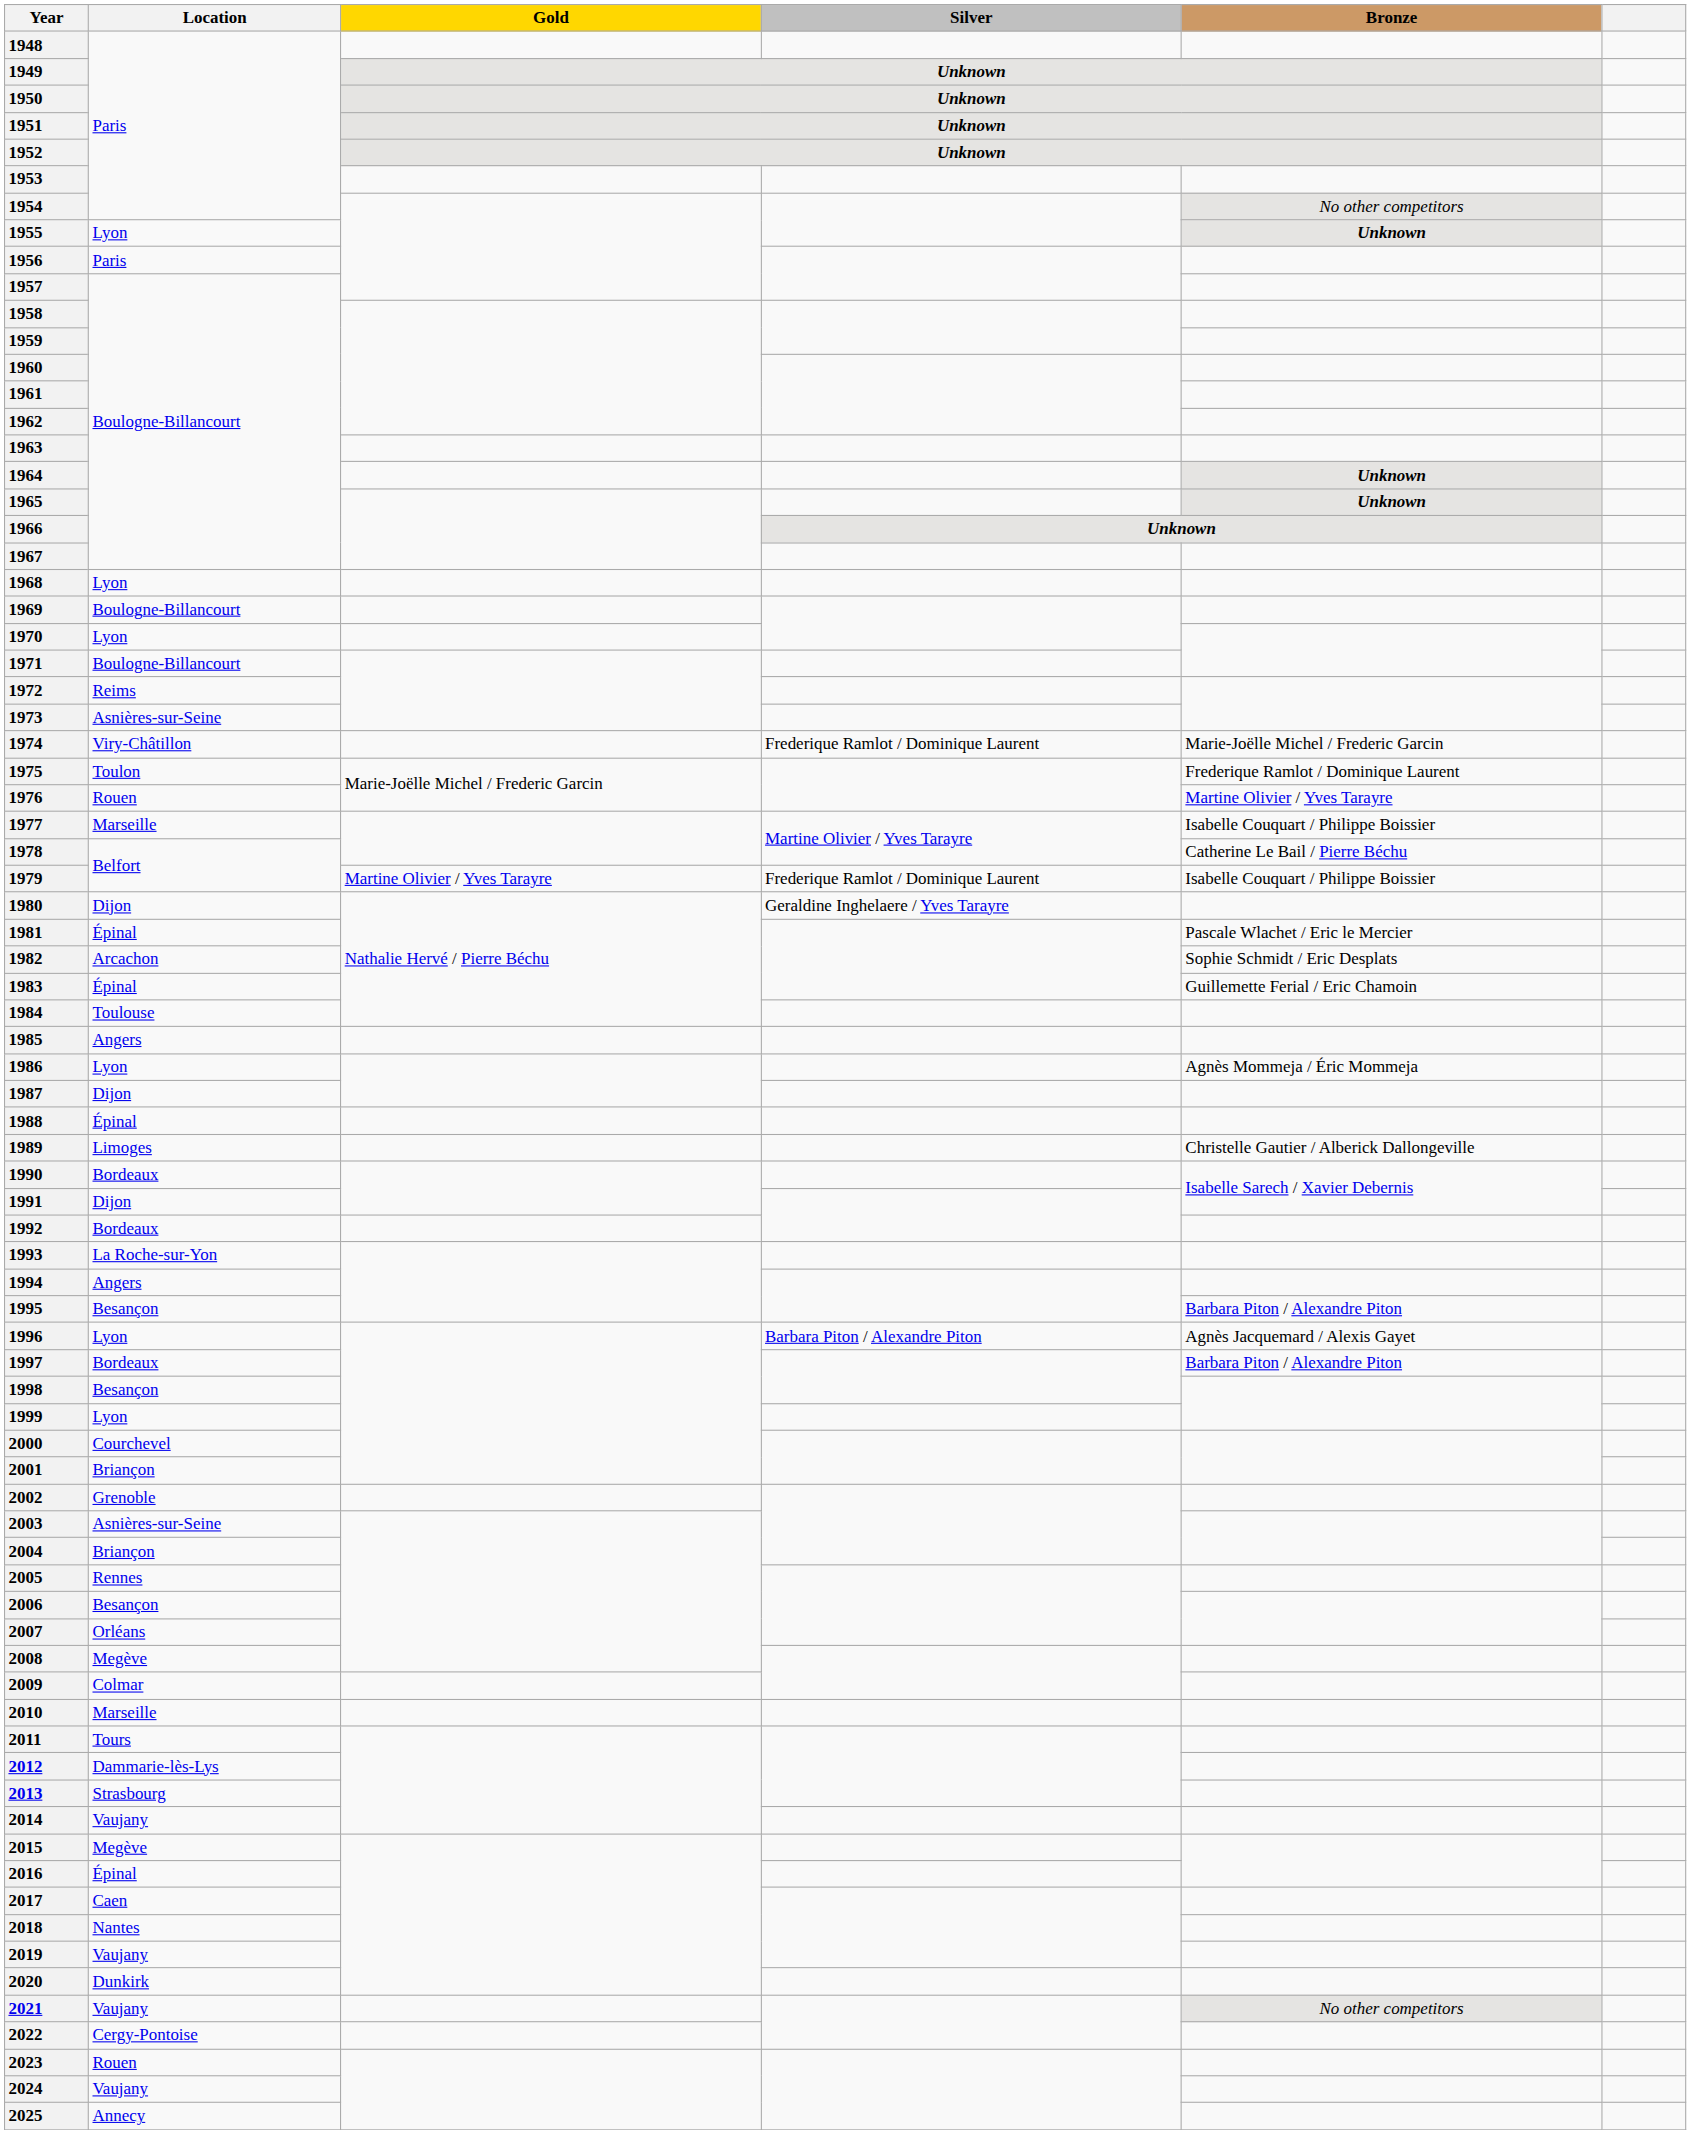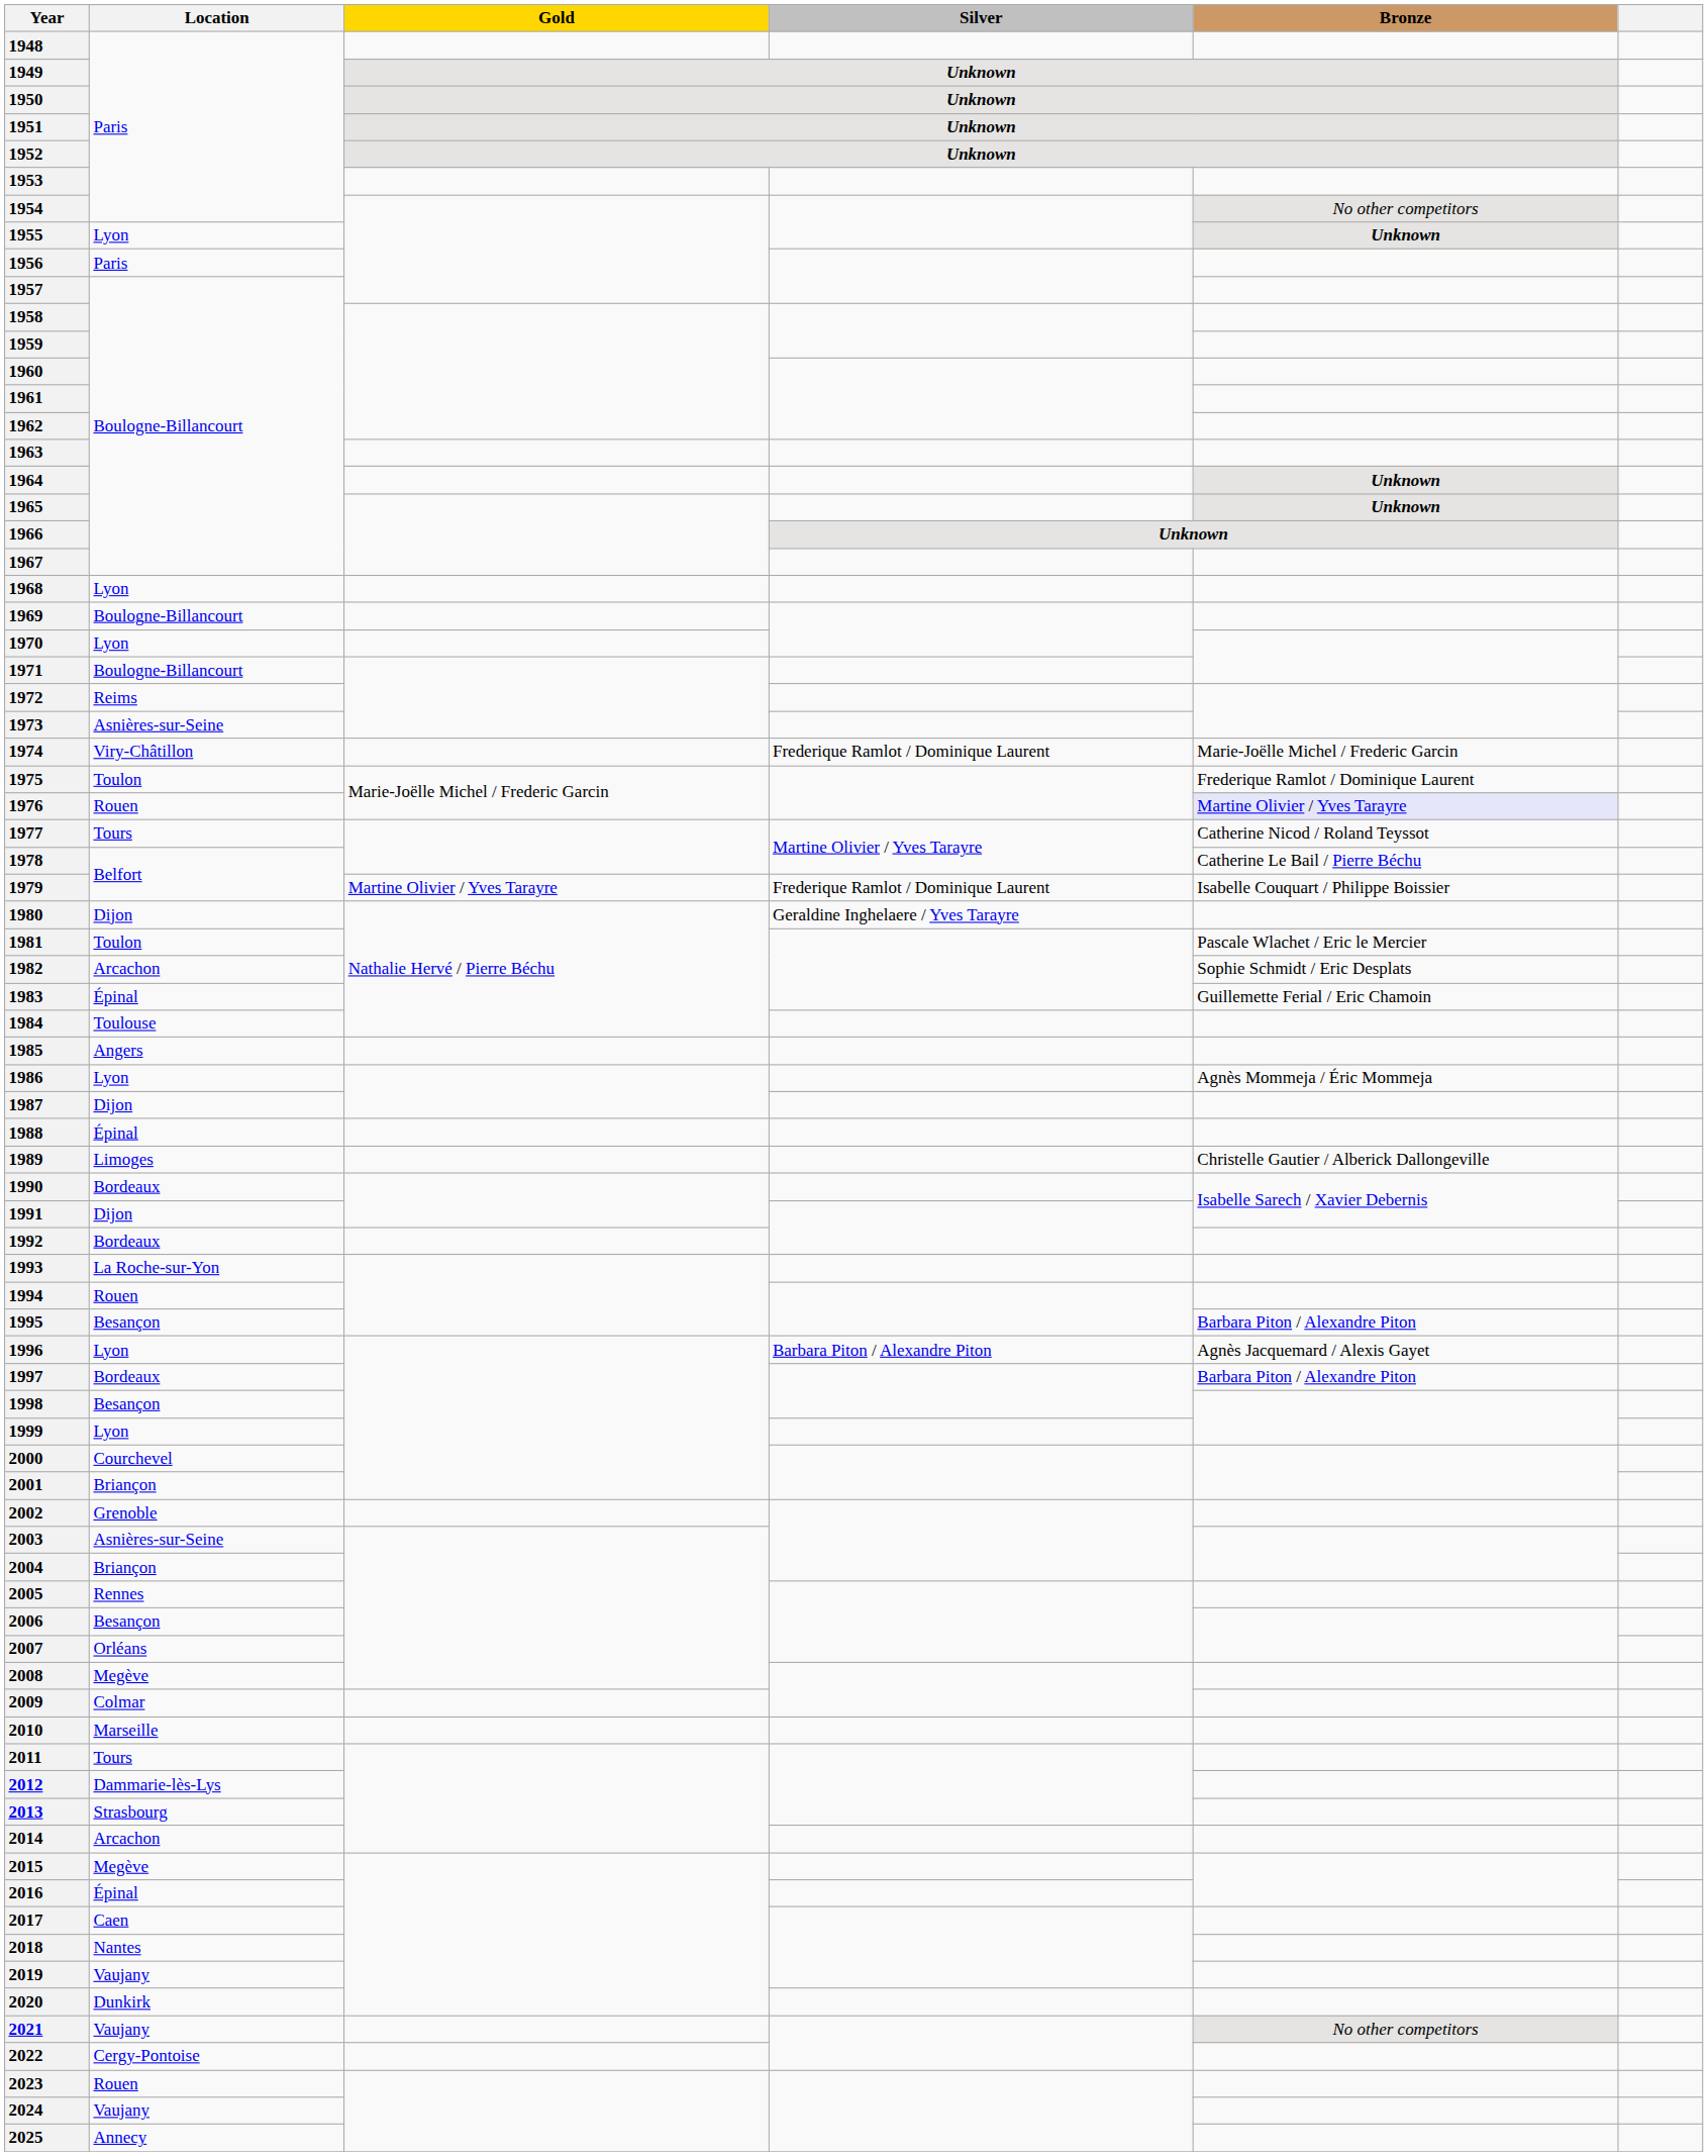1976 | Bronze: no background -> lavender background
1977 | Location: Marseille -> Tours
1977 | Bronze: Isabelle Couquart / Philippe Boissier -> Catherine Nicod / Roland Teyssot
1981 | Location: Épinal -> Toulon
1994 | Location: Angers -> Rouen
2014 | Location: Vaujany -> Arcachon
